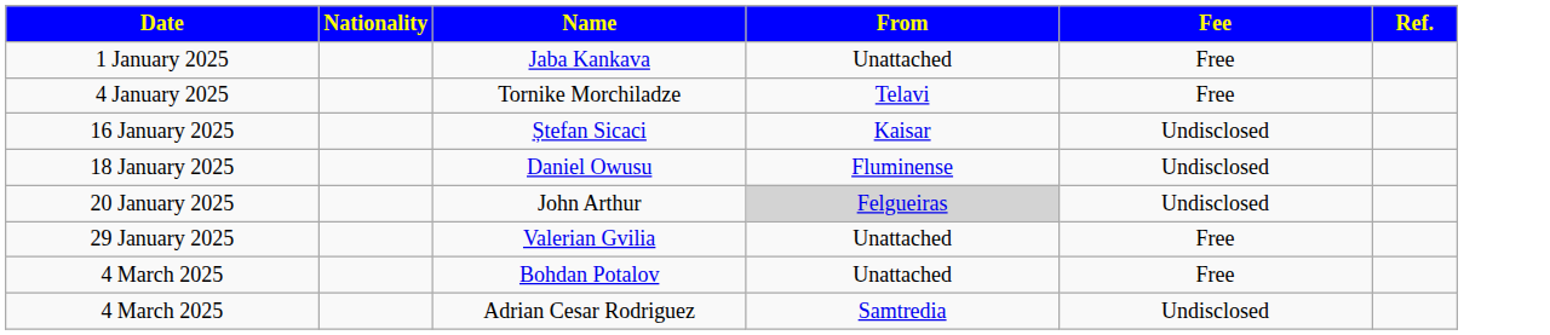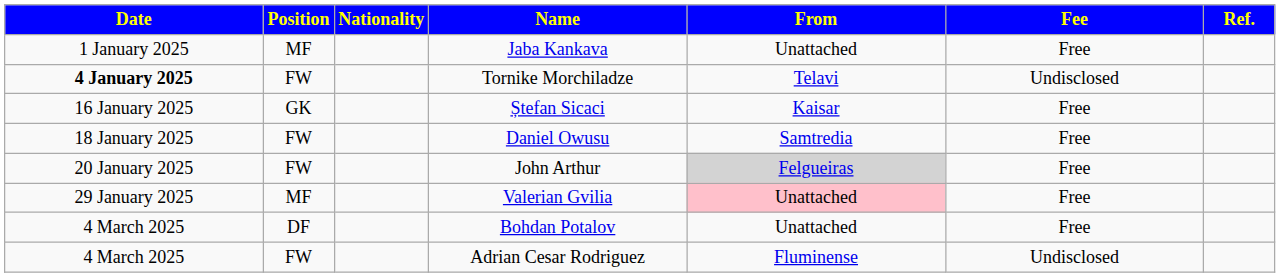+ column: Position | MF | FW | GK | FW | FW | MF | DF | FW
Tornike Morchiladze | Date: normal -> bold
Tornike Morchiladze | Fee: Free -> Undisclosed
Ștefan Sicaci | Fee: Undisclosed -> Free
Daniel Owusu | From: Fluminense -> Samtredia
Daniel Owusu | Fee: Undisclosed -> Free
John Arthur | Fee: Undisclosed -> Free
Valerian Gvilia | From: no background -> pink background
Adrian Cesar Rodriguez | From: Samtredia -> Fluminense
